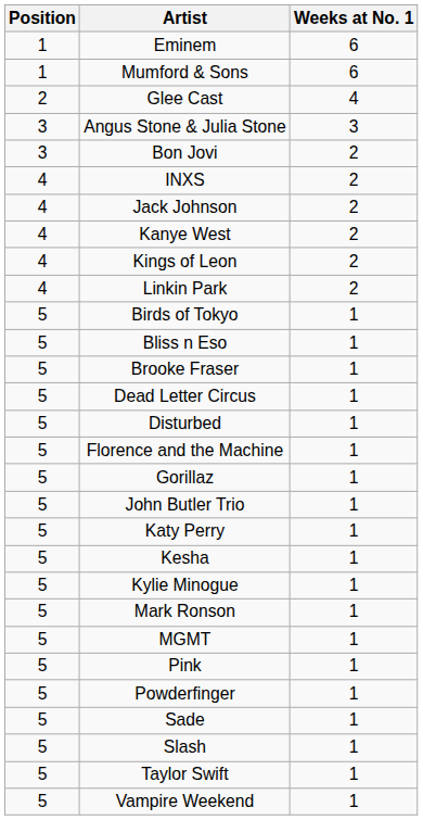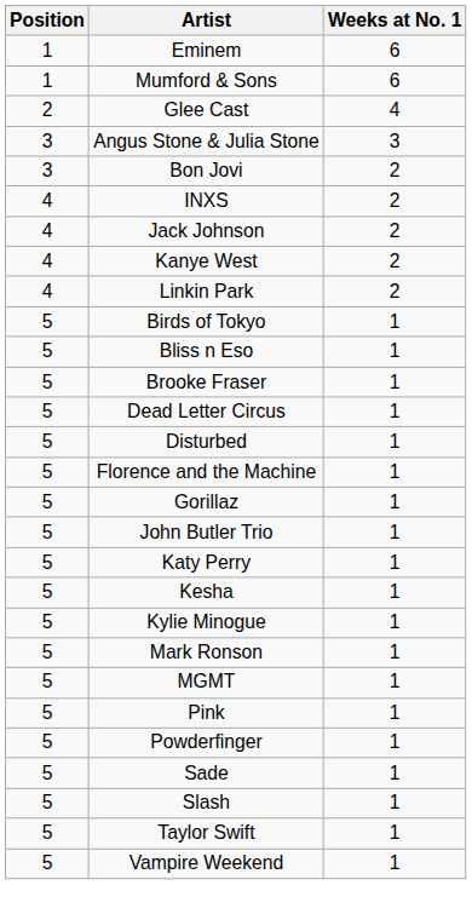- row: 4 | Kings of Leon | 2
